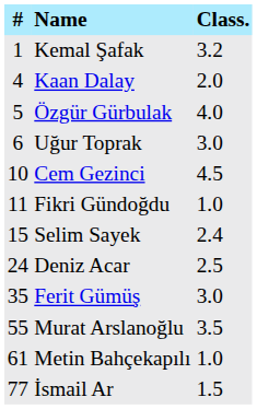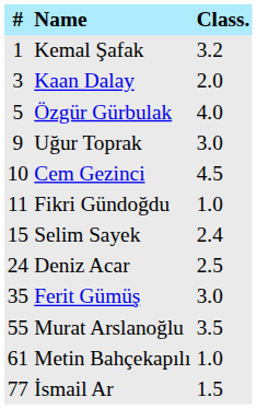Kaan Dalay | #: 4 -> 3
Uğur Toprak | #: 6 -> 9
